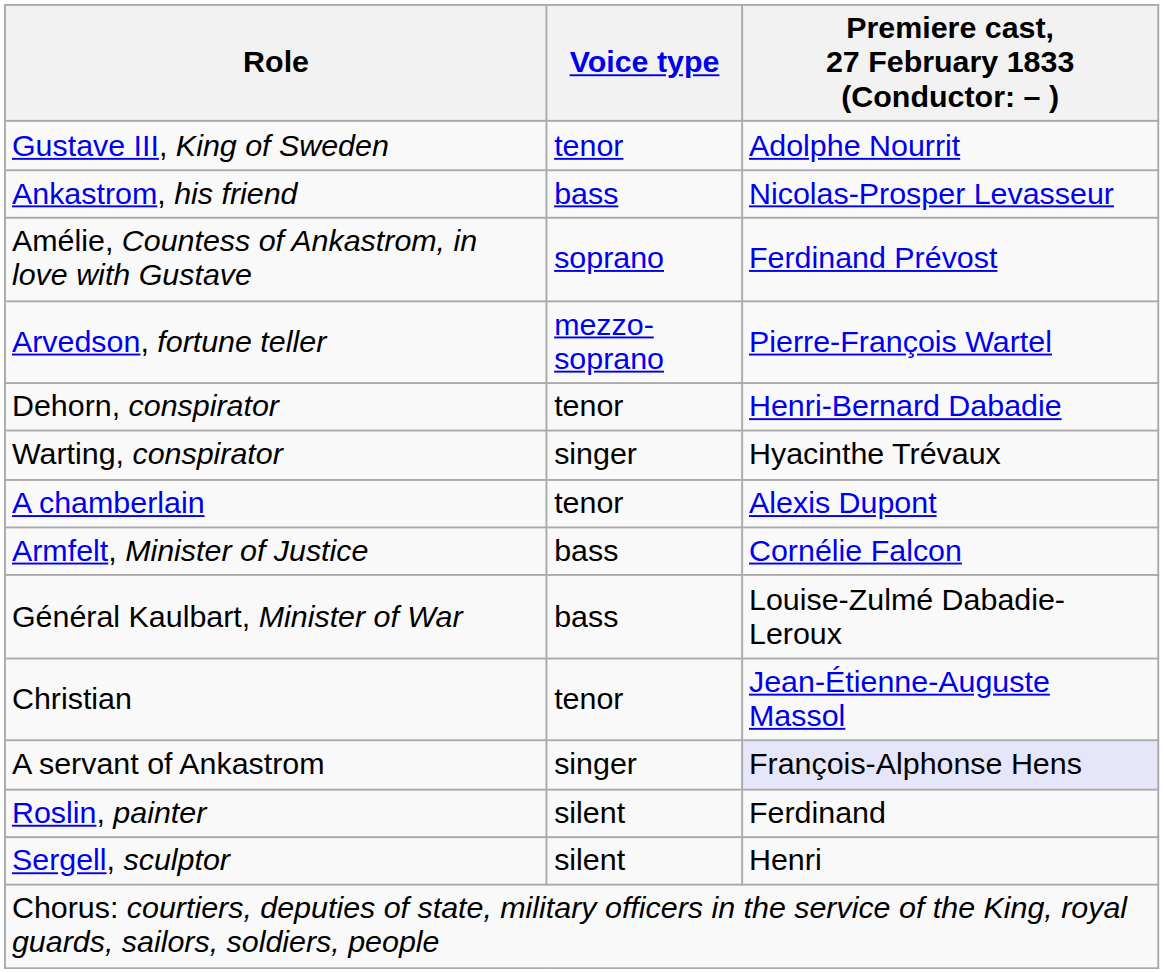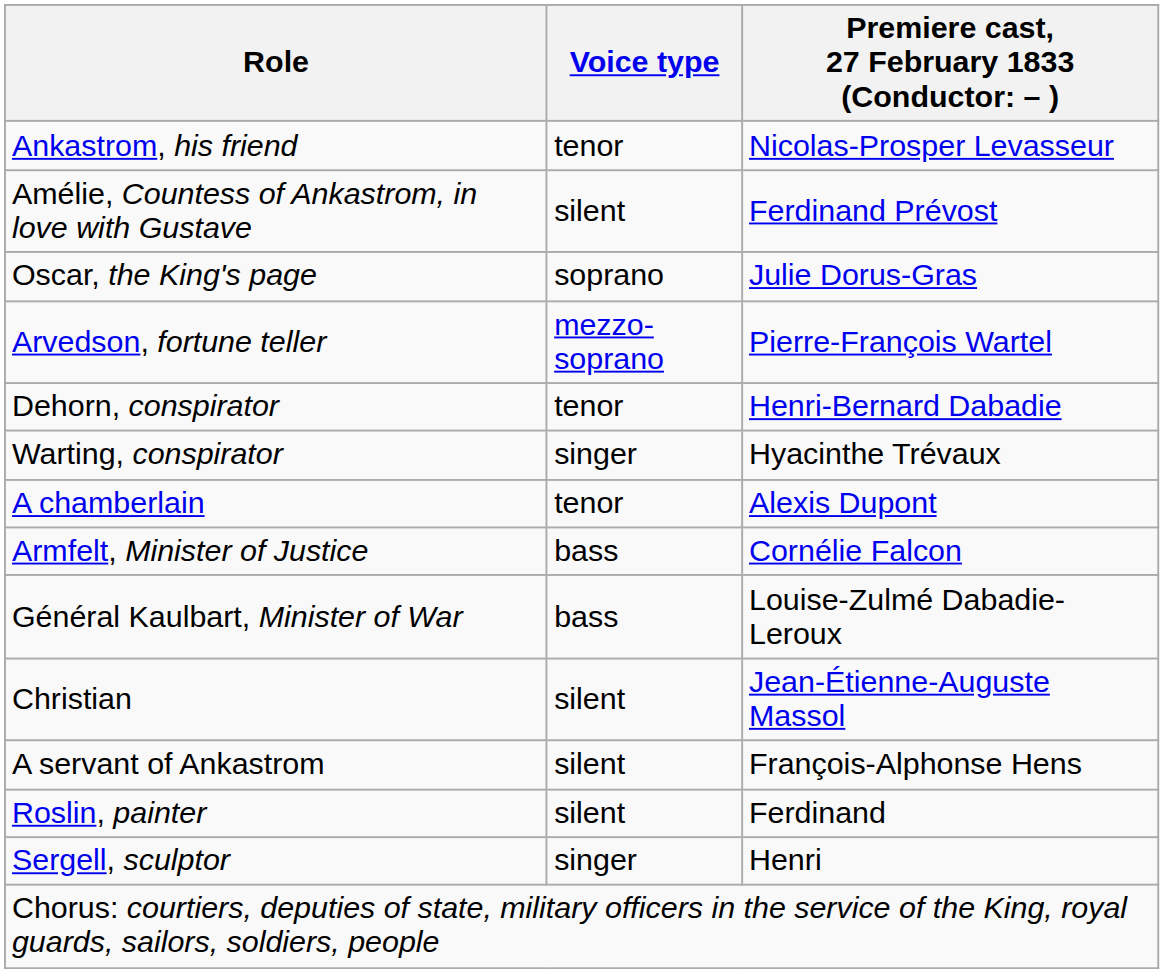- row: Gustave III, King of Sweden | tenor | Adolphe Nourrit
Ankastrom, his friend | Voice type: bass -> tenor
Amélie, Countess of Ankastrom, in love with Gustave | Voice type: soprano -> silent
+ row: Oscar, the King's page | soprano | Julie Dorus-Gras
Christian | Voice type: tenor -> silent
A servant of Ankastrom | Voice type: singer -> silent
A servant of Ankastrom | column 3: lavender background -> no background
Sergell, sculptor | Voice type: silent -> singer
